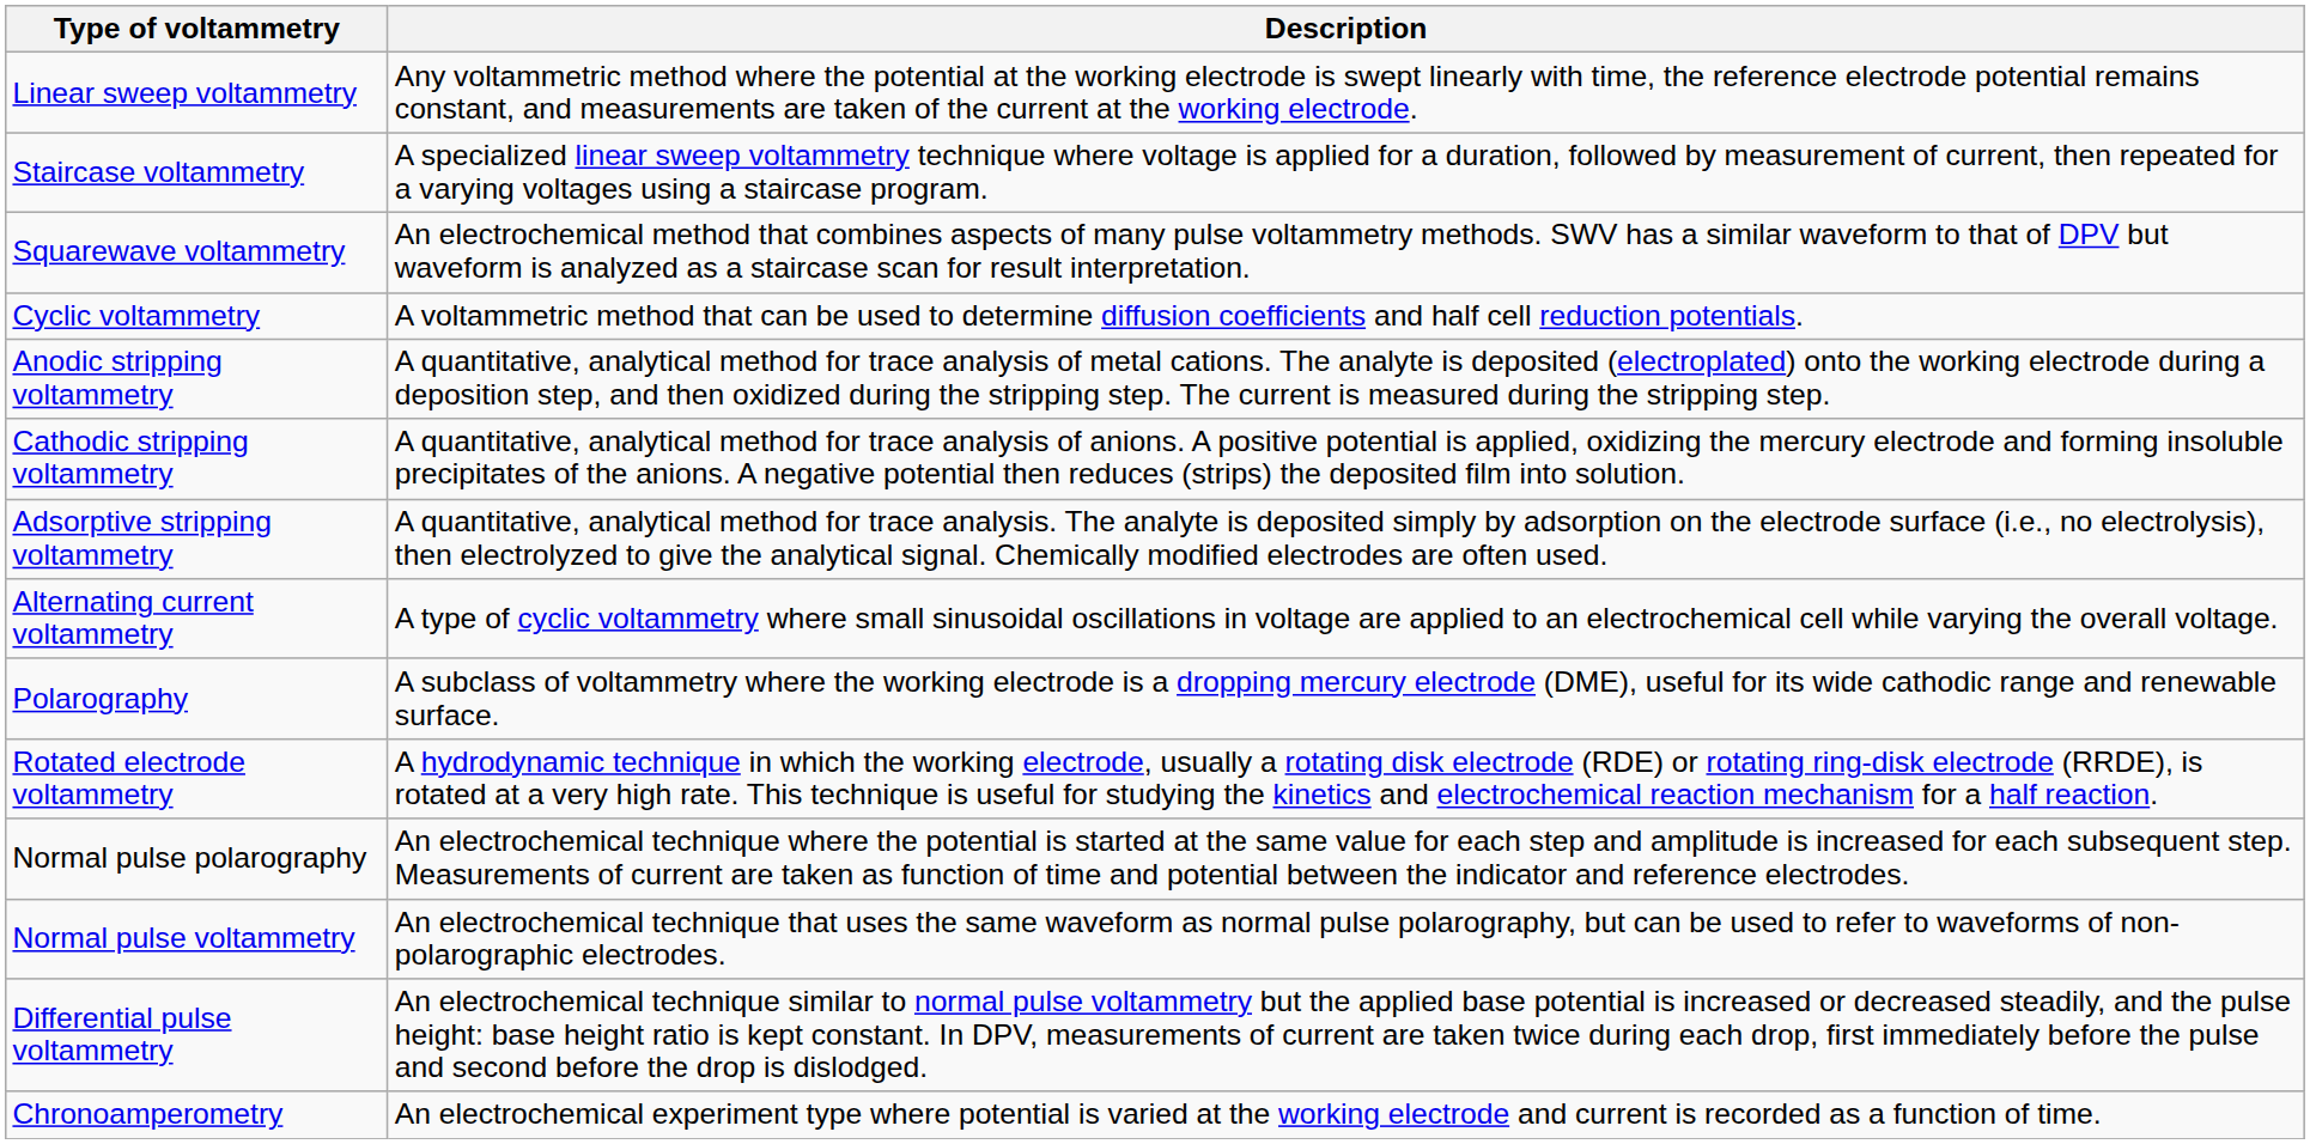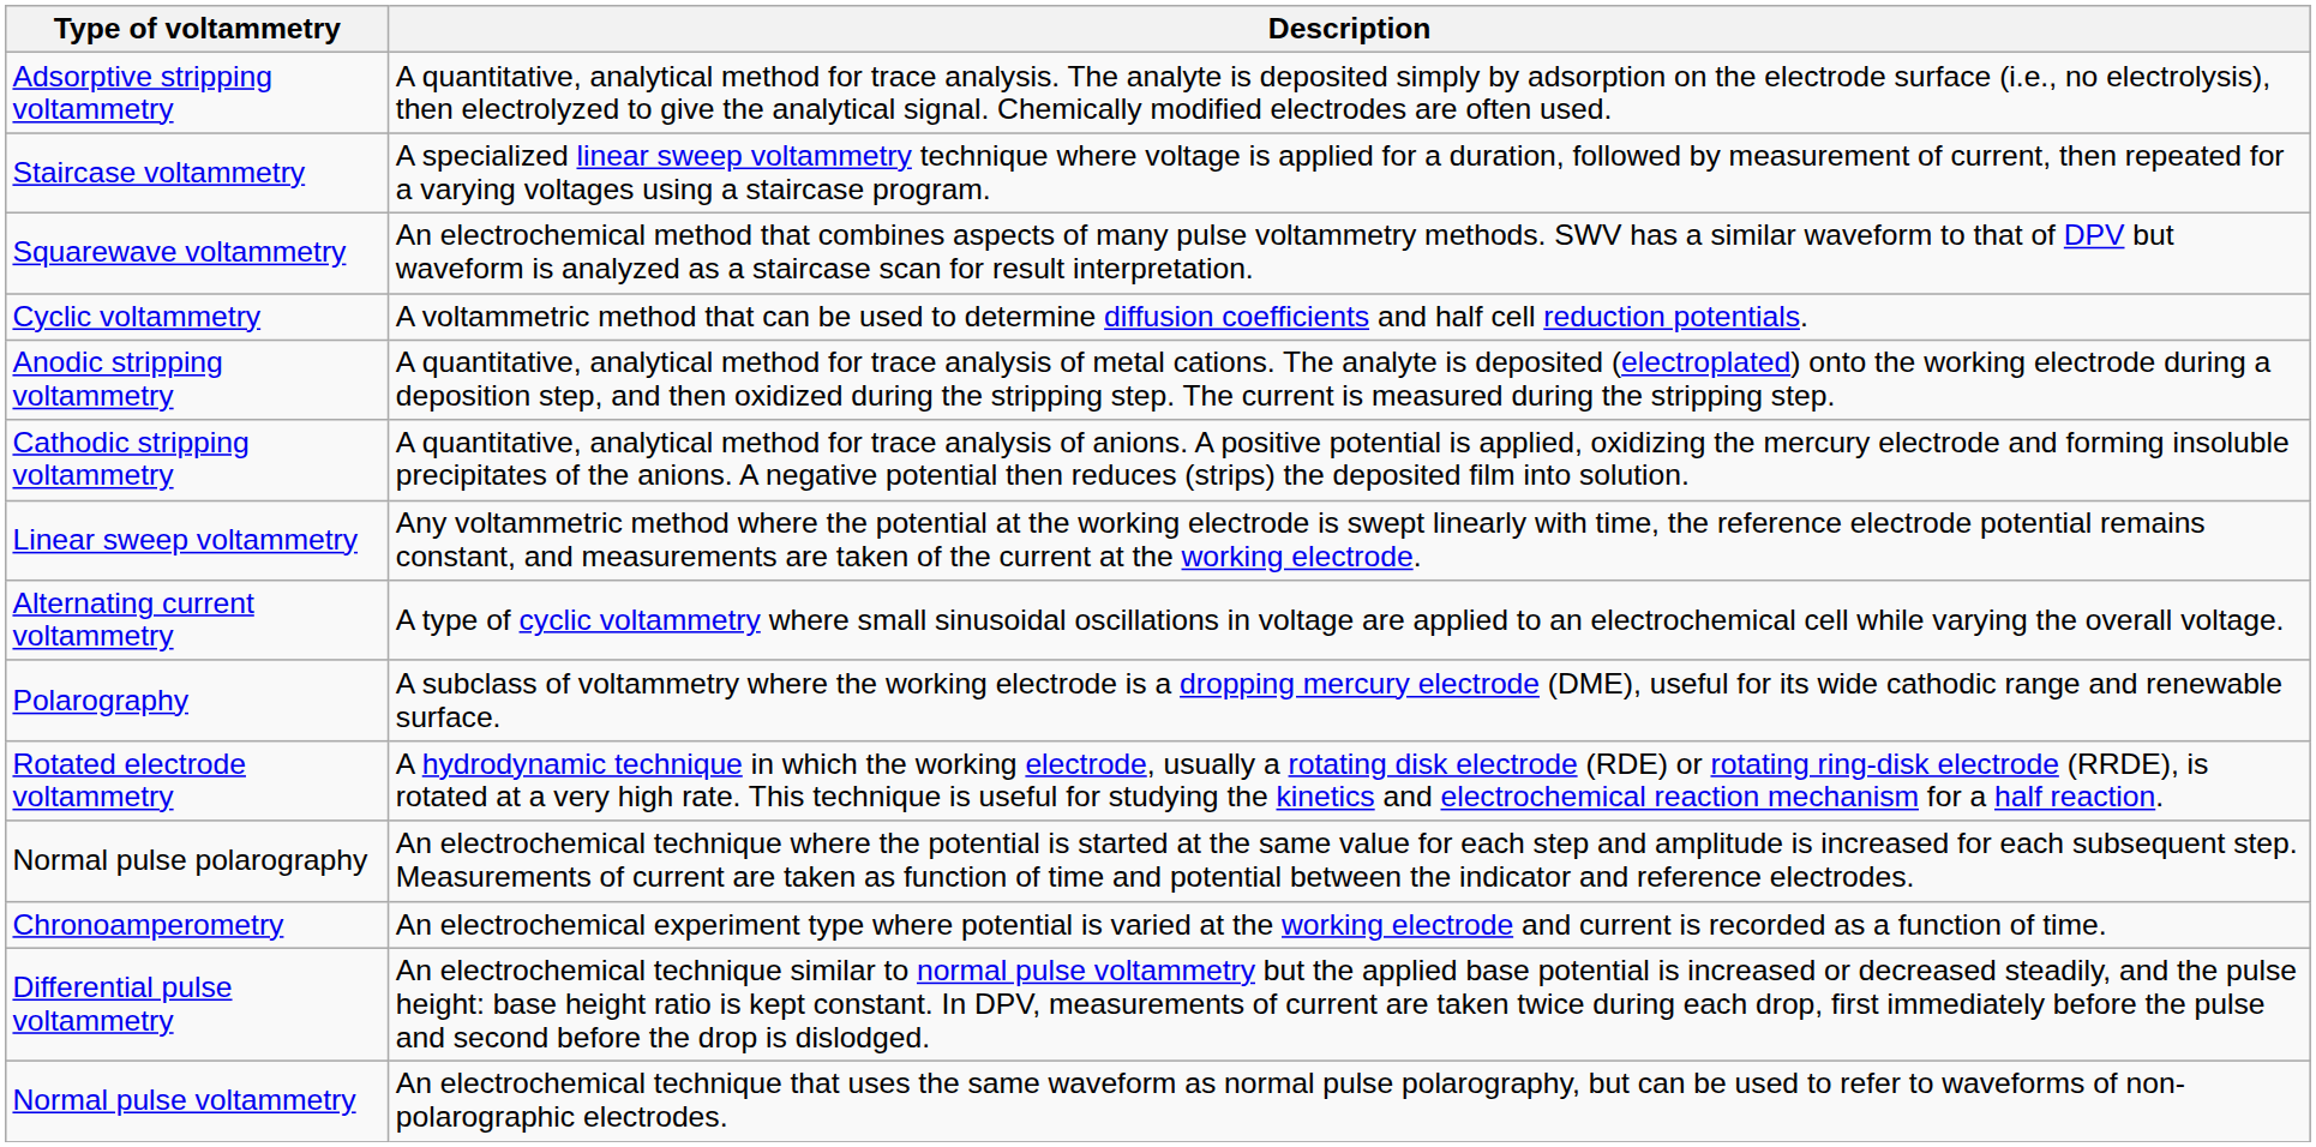rows swapped: Linear sweep voltammetry <-> Adsorptive stripping voltammetry
rows swapped: Normal pulse voltammetry <-> Chronoamperometry
